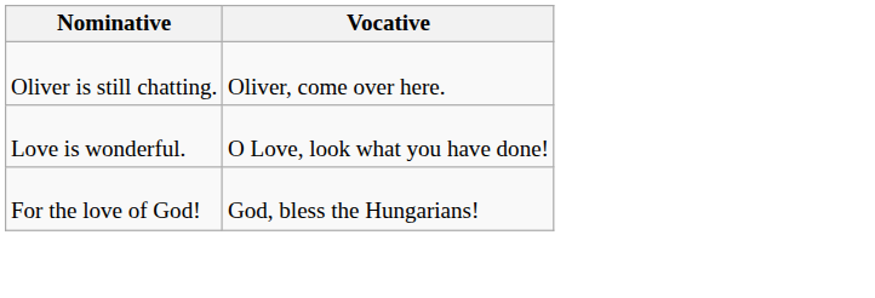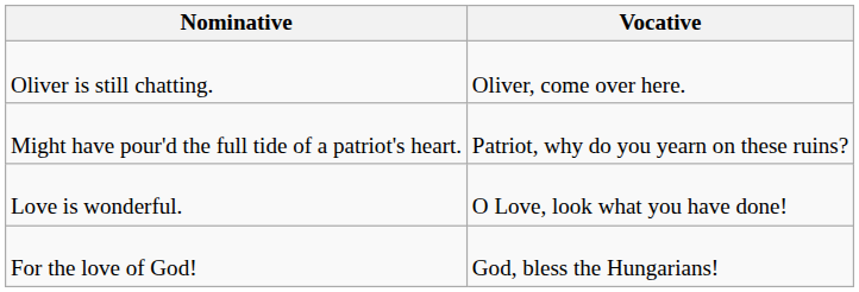+ row: Might have pour'd the full tide of a patriot's heart. | Patriot, why do you yearn on these ruins?
